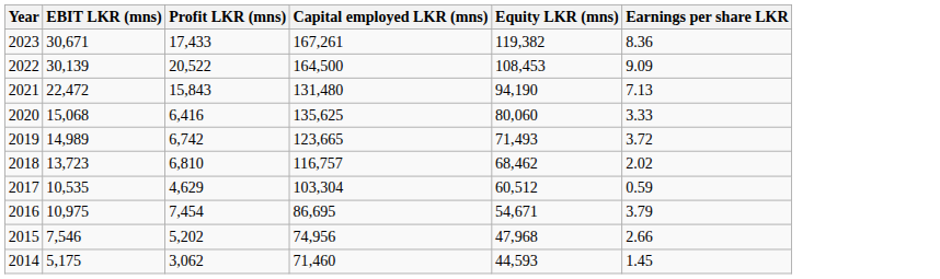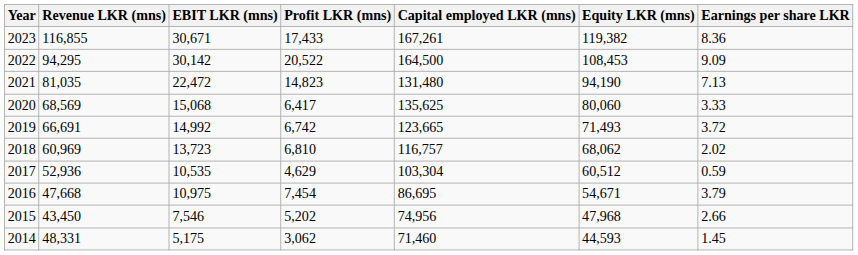+ column: Revenue LKR (mns) | 116,855 | 94,295 | 81,035 | 68,569 | 66,691 | 60,969 | 52,936 | 47,668 | 43,450 | 48,331
2022 | EBIT LKR (mns): 30,139 -> 30,142
2021 | Profit LKR (mns): 15,843 -> 14,823
2020 | Profit LKR (mns): 6,416 -> 6,417
2019 | EBIT LKR (mns): 14,989 -> 14,992
2018 | Equity LKR (mns): 68,462 -> 68,062
